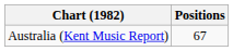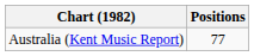Australia (Kent Music Report) | Positions: 67 -> 77
